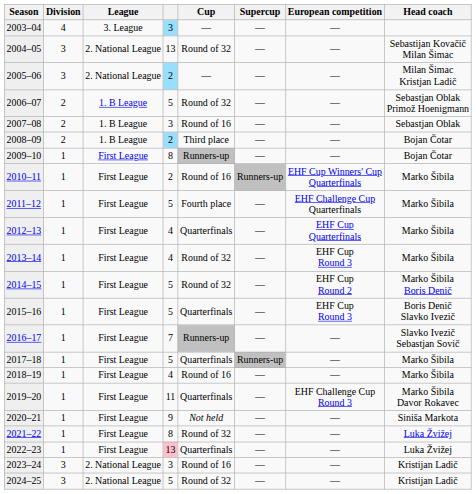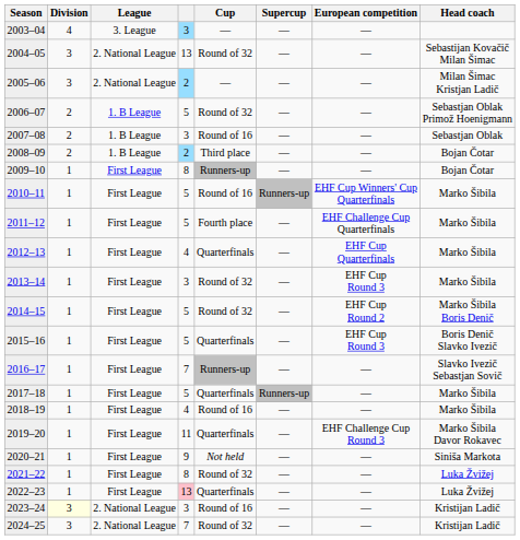2010–11 | column 4: 2 -> 5
2013–14 | column 4: 4 -> 3
2023–24 | Division: no background -> lightyellow background
2024–25 | column 4: 5 -> 7
